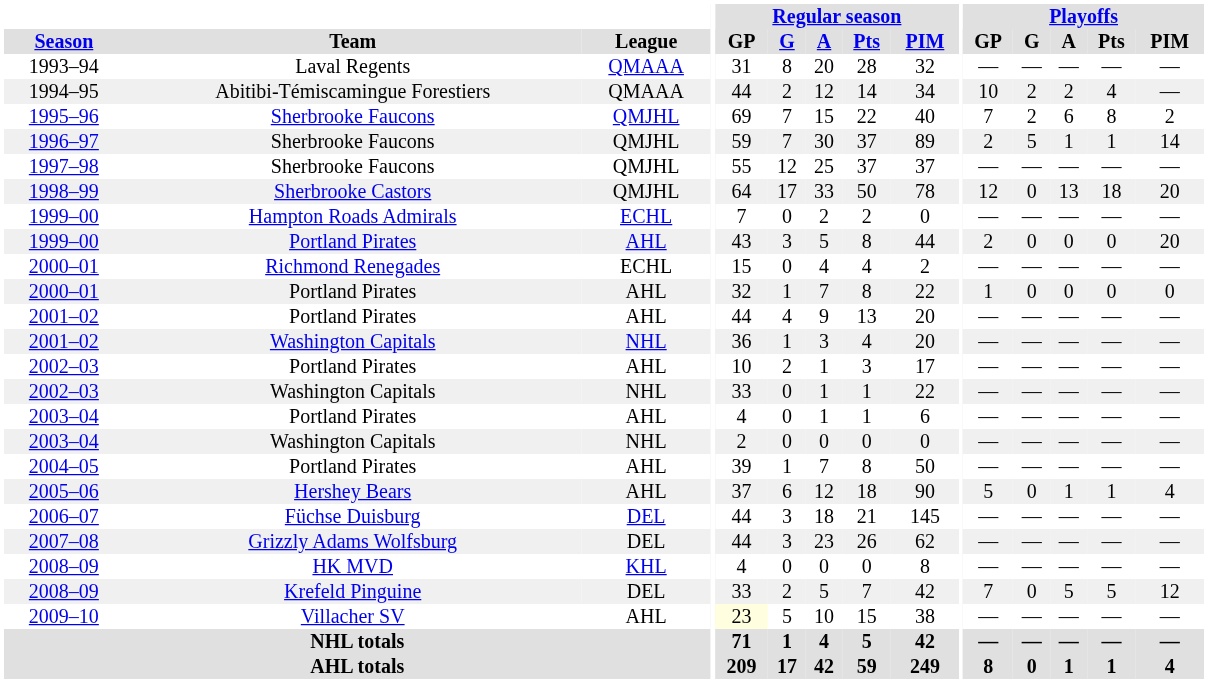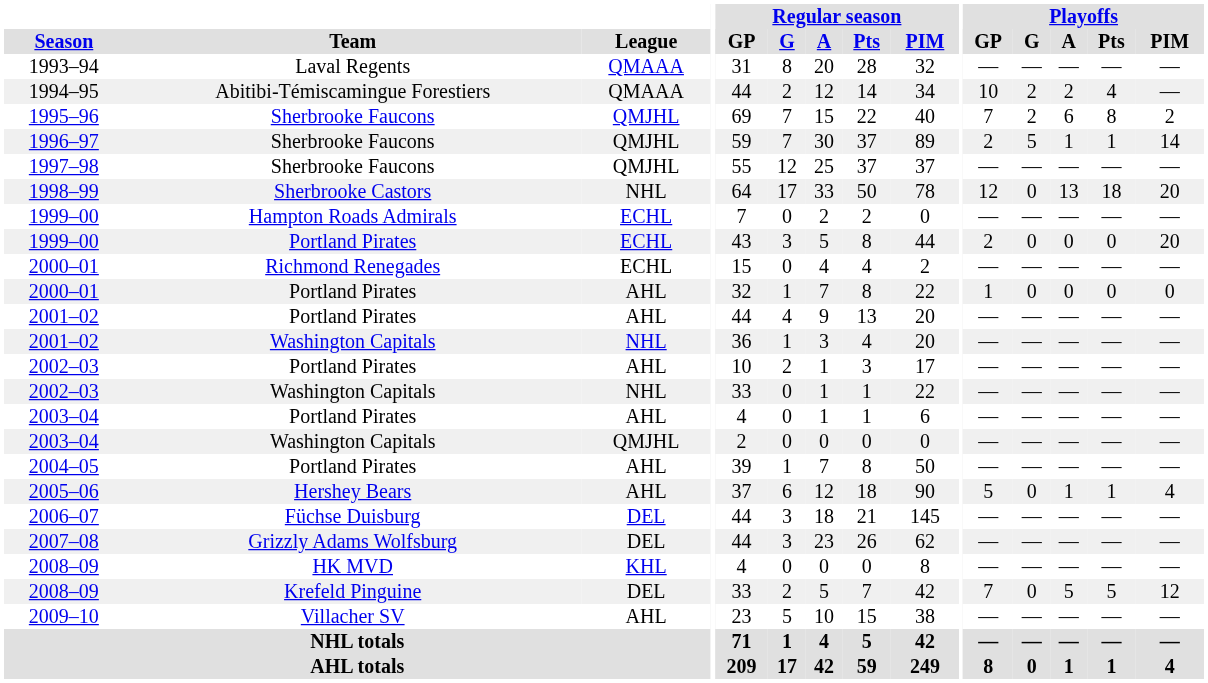1998–99 | League: QMJHL -> NHL
1999–00 / Portland Pirates | League: AHL -> ECHL
2003–04 / Washington Capitals | League: NHL -> QMJHL
2009–10 | Regular season / GP: lightyellow background -> no background
